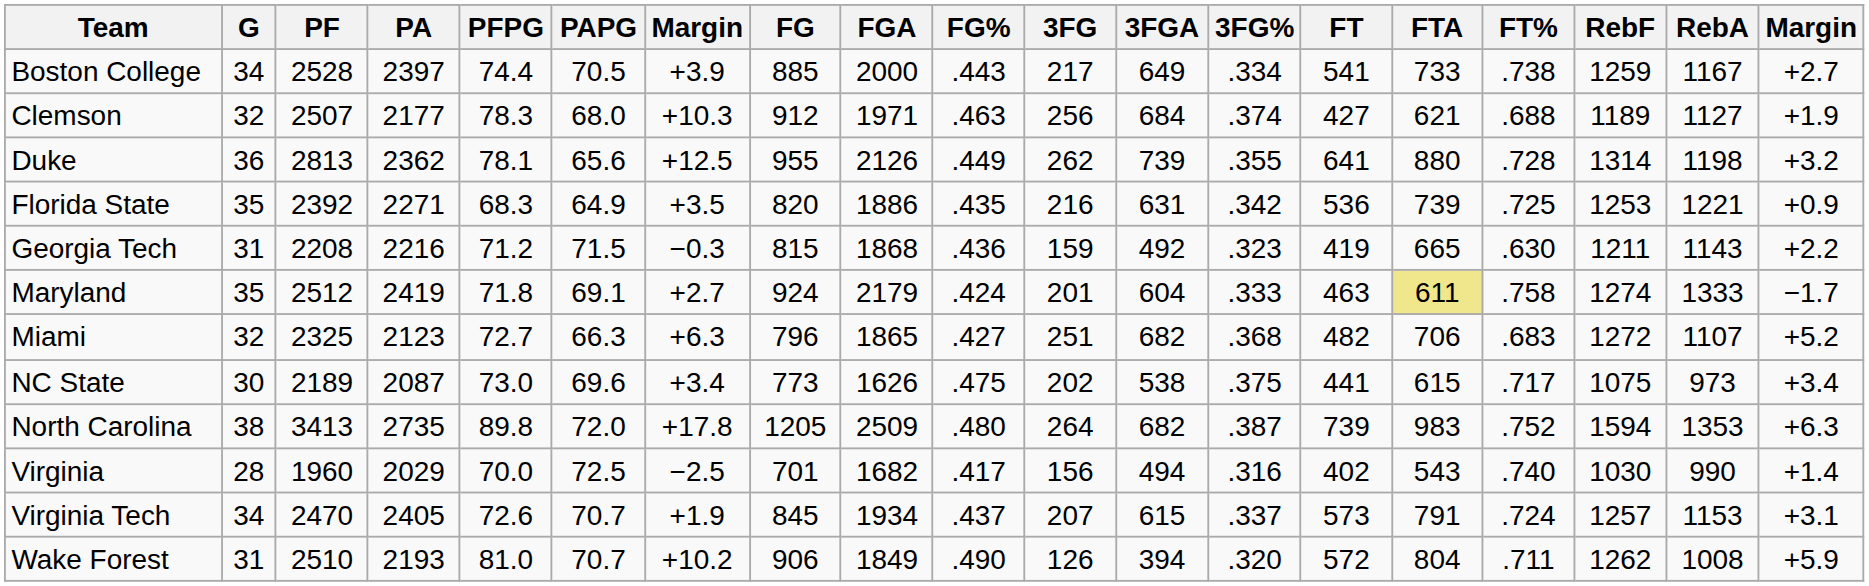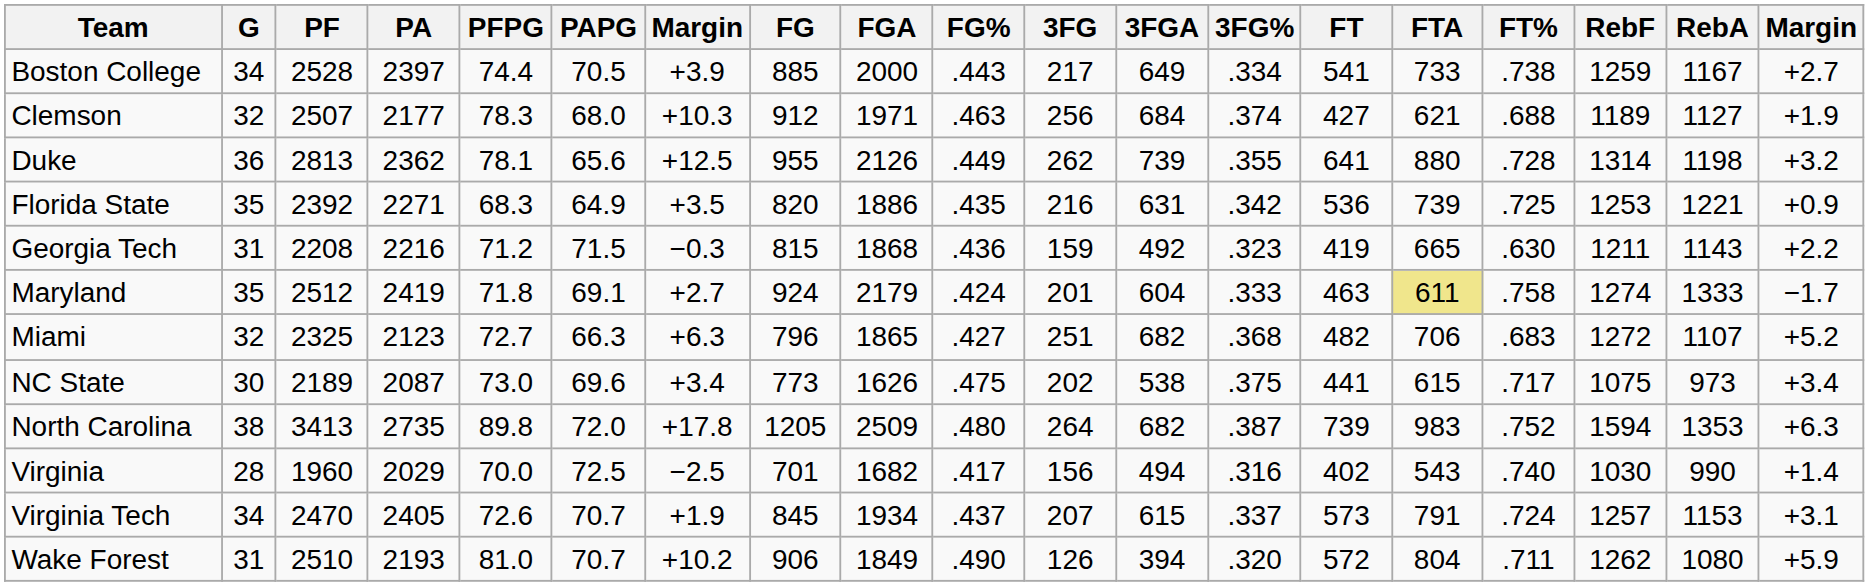Wake Forest | RebA: 1008 -> 1080
